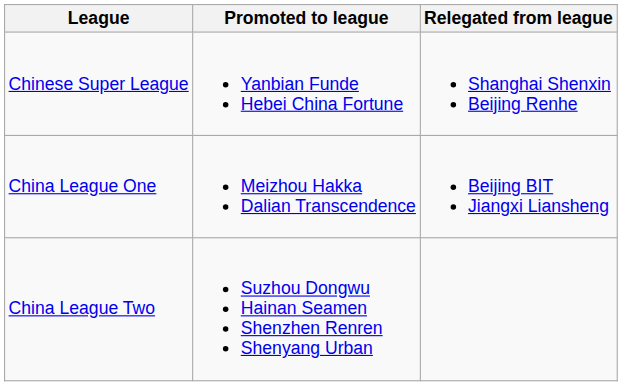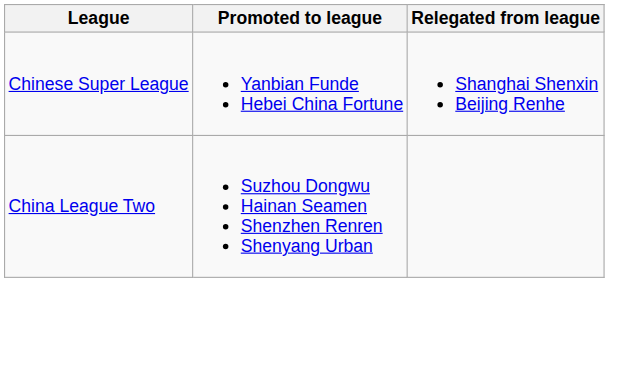- row: China League One | Meizhou Hakka Dalian Transcendence | Beijing BIT Jiangxi Liansheng
